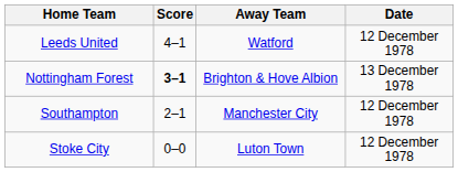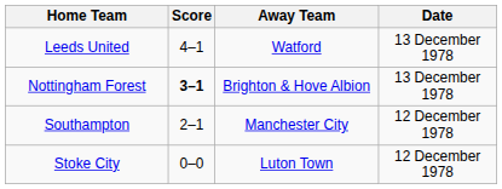Leeds United | Date: 12 December 1978 -> 13 December 1978
